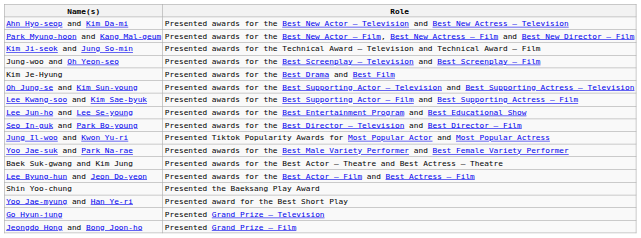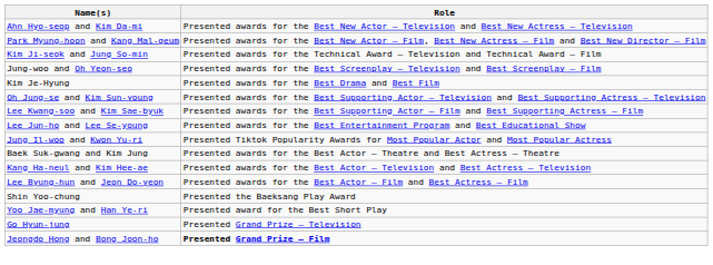- row: Seo In-guk and Park Bo-young | Presented awards for the Best Director – Television and Best Director – Film
- row: Yoo Jae-suk and Park Na-rae | Presented awards for the Best Male Variety Performer and Best Female Variety Performer
+ row: Kang Ha-neul and Kim Hee-ae | Presented awards for the Best Actor – Television and Best Actress – Television
Jeongdo Hong and Bong Joon-ho | Role: normal -> bold
